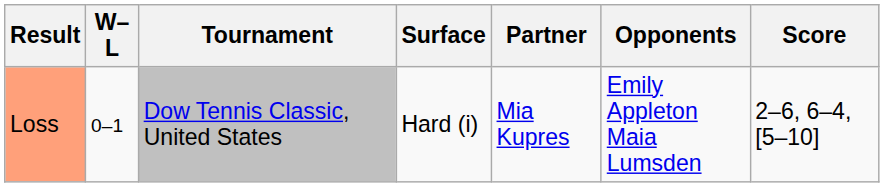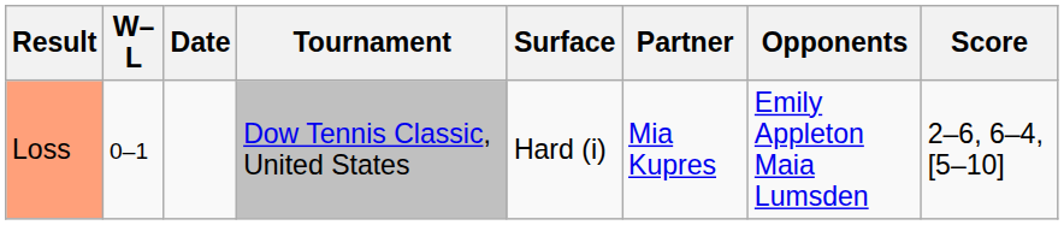+ column: Date
